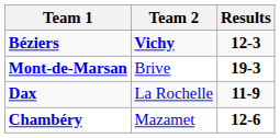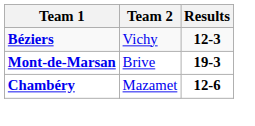Béziers | Team 2: bold -> normal
- row: Dax | La Rochelle | 11-9
